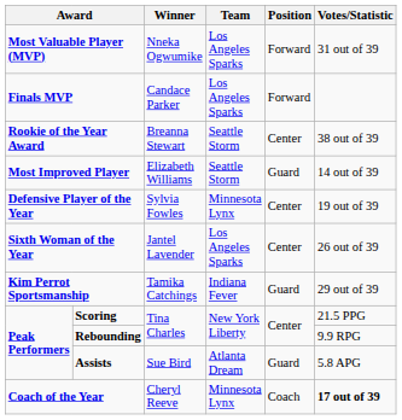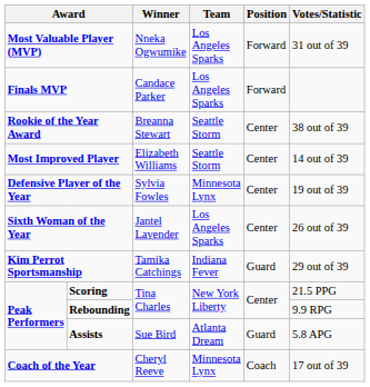Most Improved Player | Position: Guard -> Center
Coach of the Year | Votes/Statistic: bold -> normal
